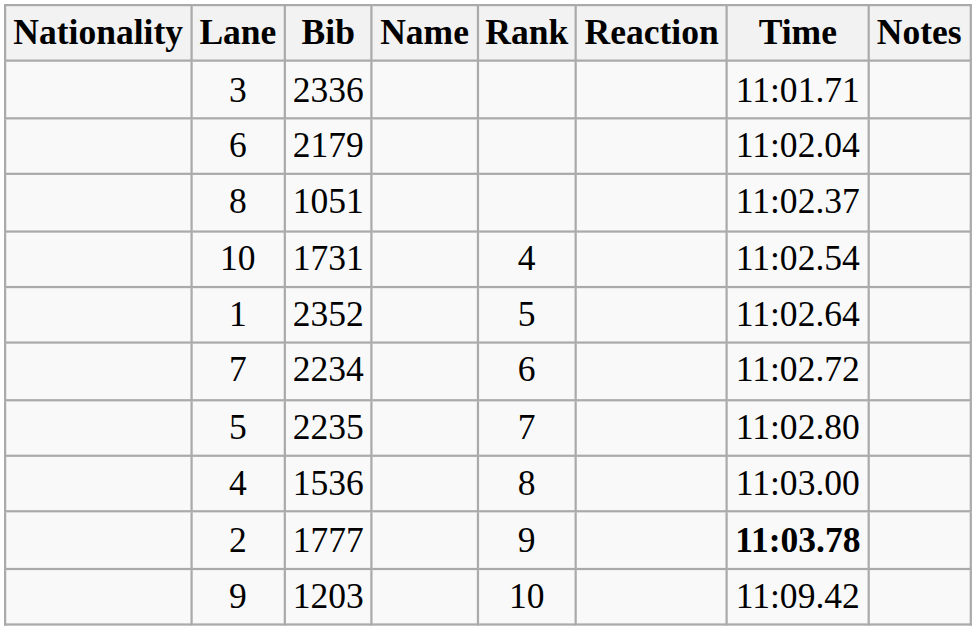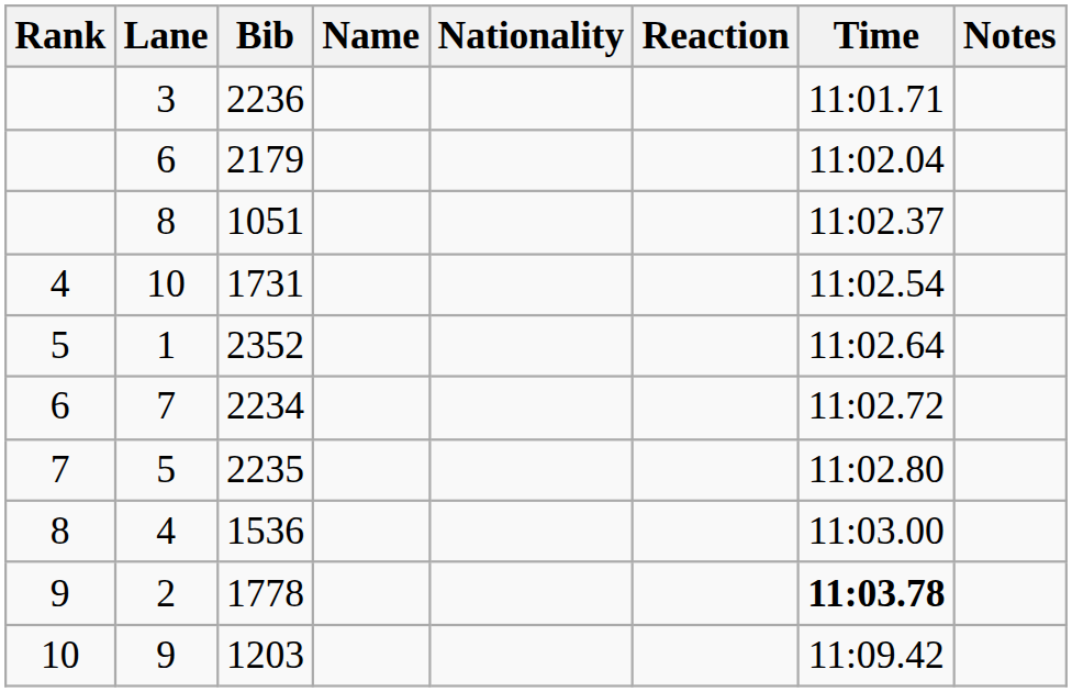columns swapped: Rank <-> Nationality
3 | Bib: 2336 -> 2236
2 | Bib: 1777 -> 1778
